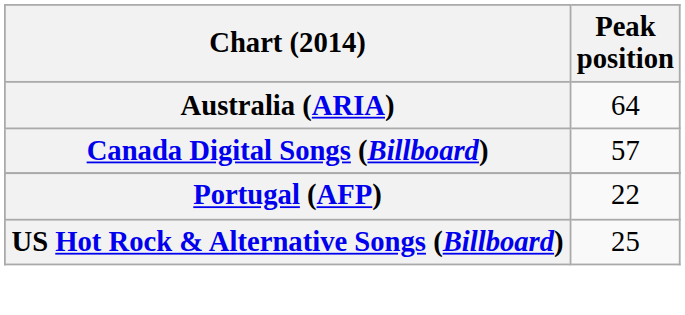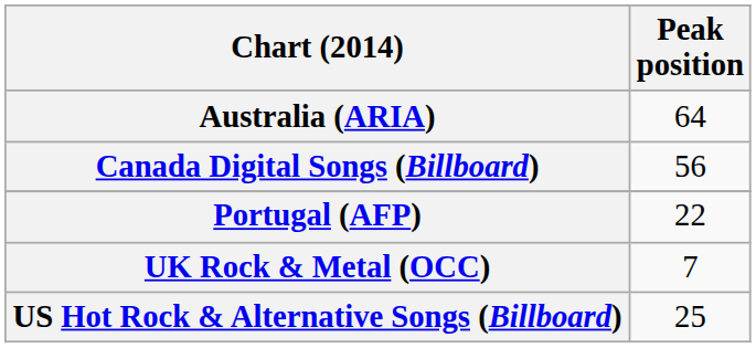Canada Digital Songs (Billboard) | Peak position: 57 -> 56
+ row: UK Rock & Metal (OCC) | 7
